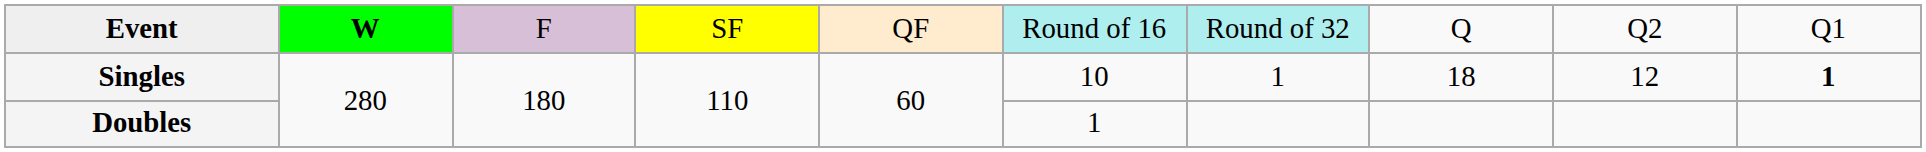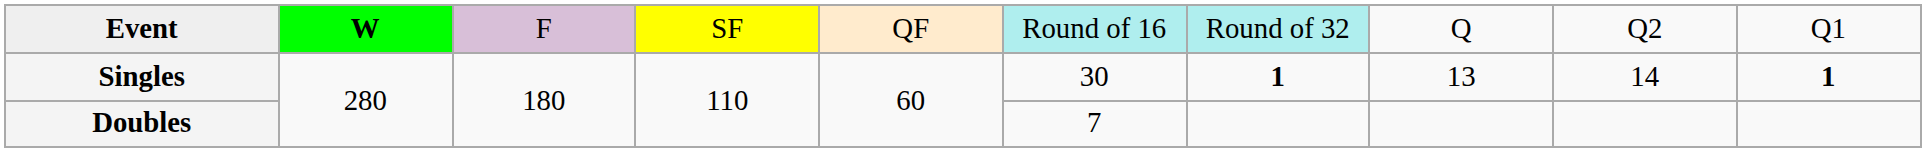Singles | column 6: 10 -> 30
Singles | column 7: normal -> bold
Singles | column 8: 18 -> 13
Singles | column 9: 12 -> 14
Doubles | column 6: 1 -> 7
